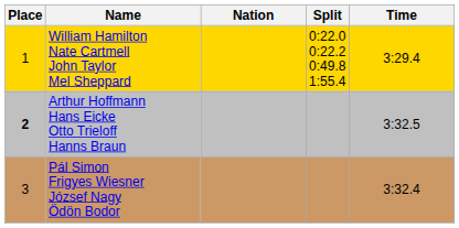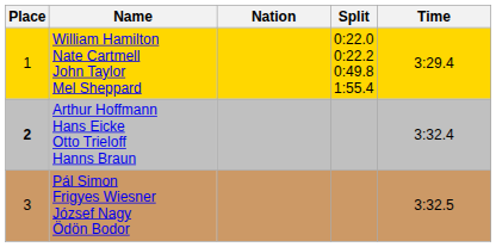Arthur Hoffmann Hans Eicke Otto Trieloff Hanns Braun | Time: 3:32.5 -> 3:32.4
Pál Simon Frigyes Wiesner József Nagy Ödön Bodor | Time: 3:32.4 -> 3:32.5
